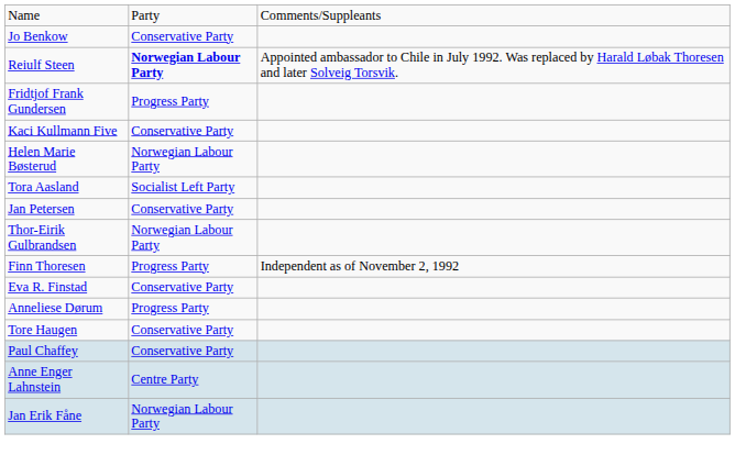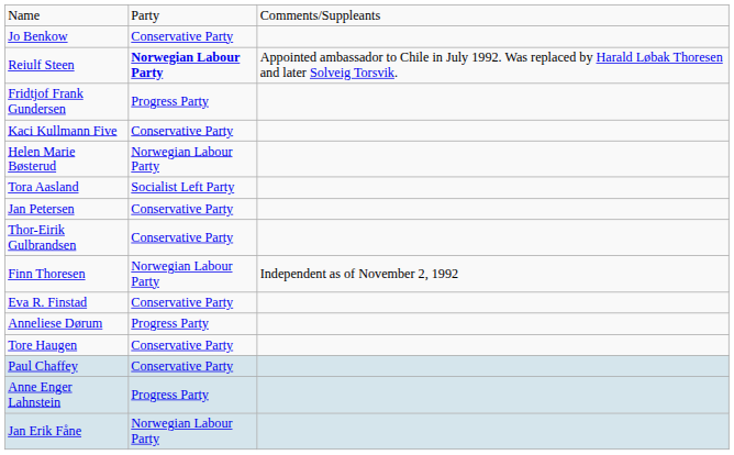Thor-Eirik Gulbrandsen | column 2: Norwegian Labour Party -> Conservative Party
Finn Thoresen | column 2: Progress Party -> Norwegian Labour Party
Anne Enger Lahnstein | column 2: Centre Party -> Progress Party
